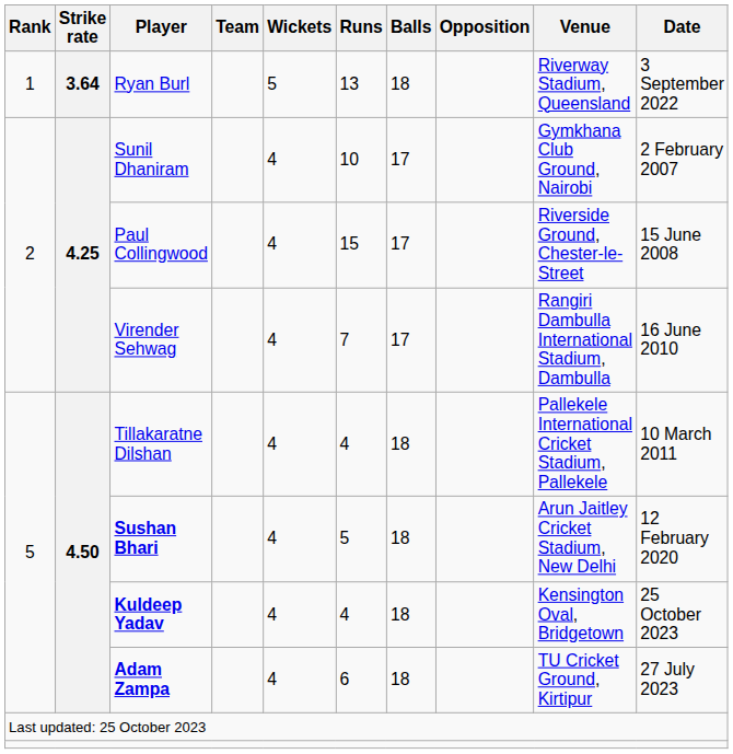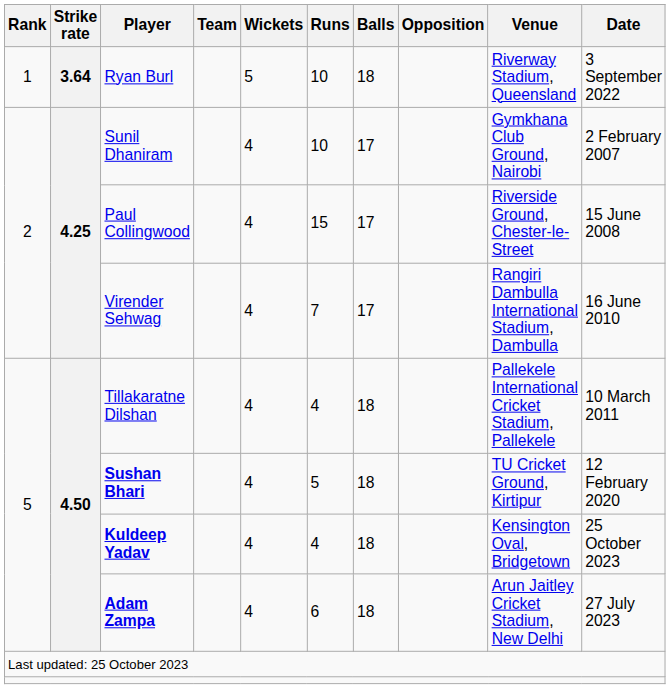Ryan Burl | Runs: 13 -> 10
Sushan Bhari | Venue: Arun Jaitley Cricket Stadium, New Delhi -> TU Cricket Ground, Kirtipur
Adam Zampa | Venue: TU Cricket Ground, Kirtipur -> Arun Jaitley Cricket Stadium, New Delhi
